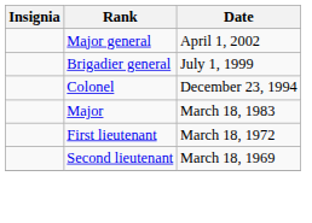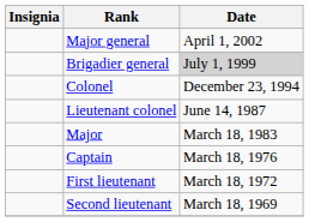Brigadier general | Date: no background -> lightgrey background
+ row: Lieutenant colonel | June 14, 1987
+ row: Captain | March 18, 1976
